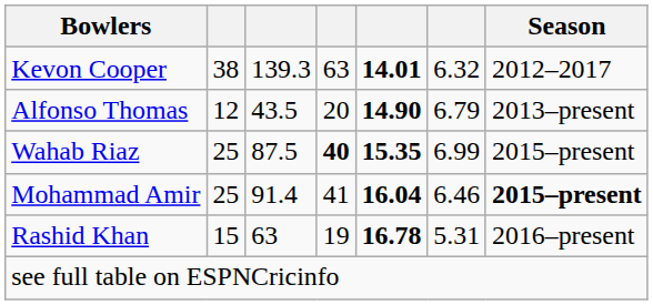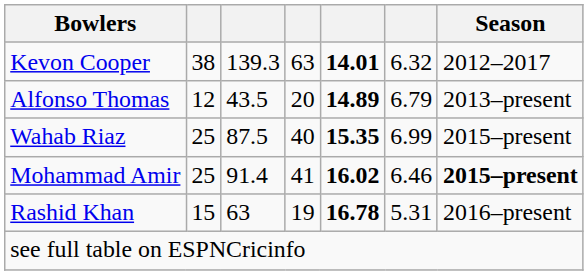Alfonso Thomas | column 5: 14.90 -> 14.89
Wahab Riaz | column 4: bold -> normal
Mohammad Amir | column 5: 16.04 -> 16.02
